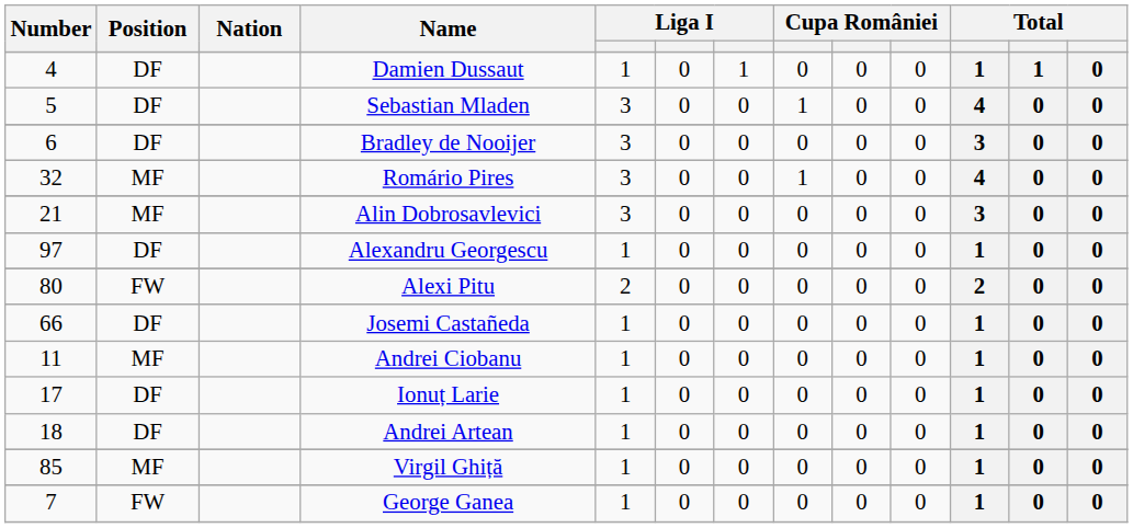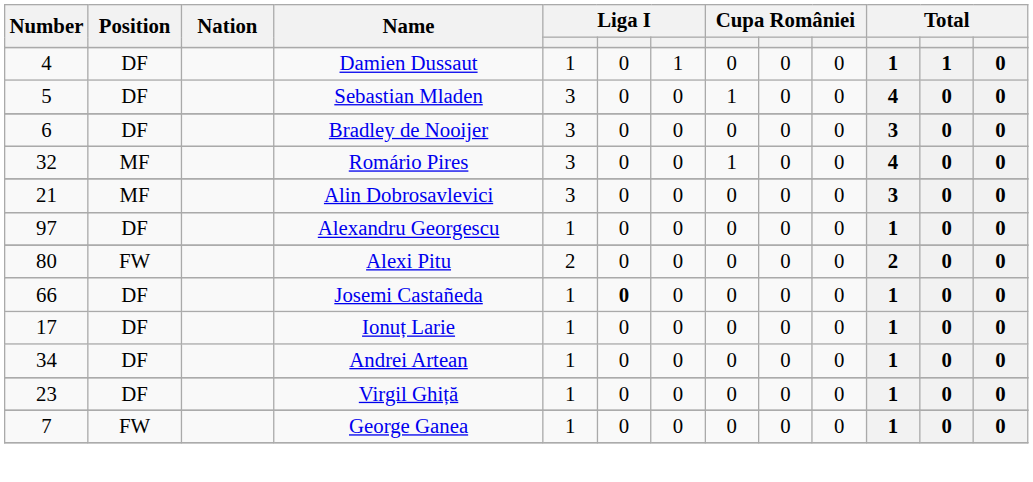Josemi Castañeda | column 6: normal -> bold
- row: 11 | MF | Andrei Ciobanu | 1 | 0 | 0 | 0 | 0 | 0 | 1 | 0 | 0
Andrei Artean | Number: 18 -> 34
Virgil Ghiță | Number: 85 -> 23
Virgil Ghiță | Position: MF -> DF
